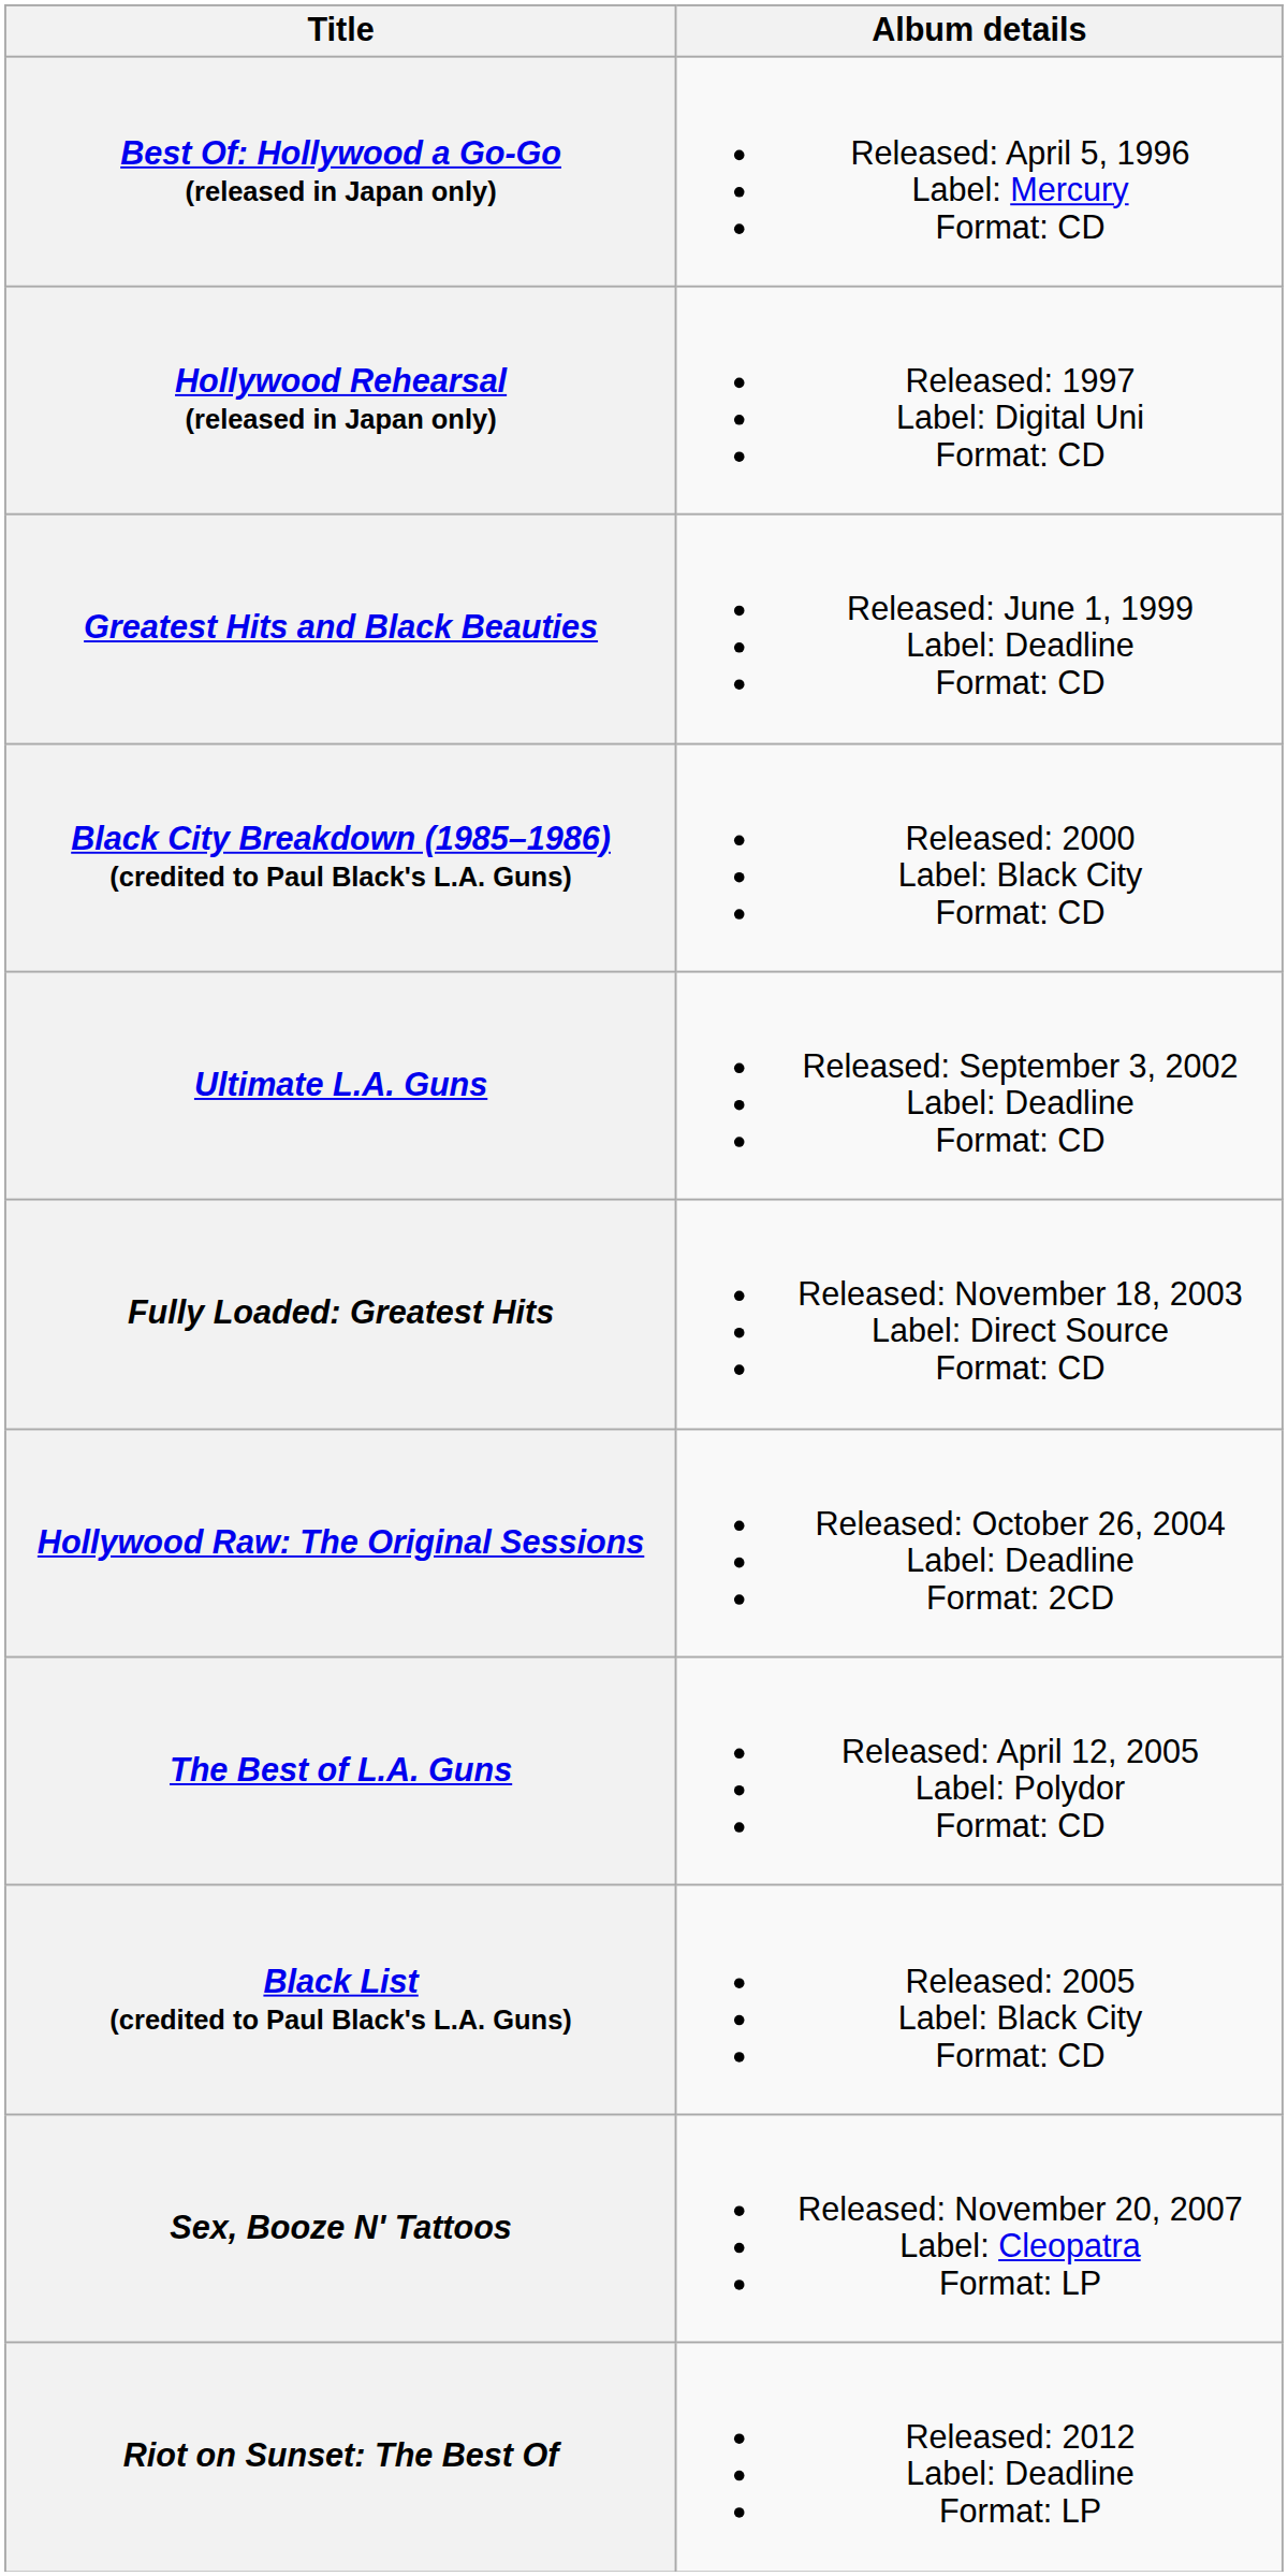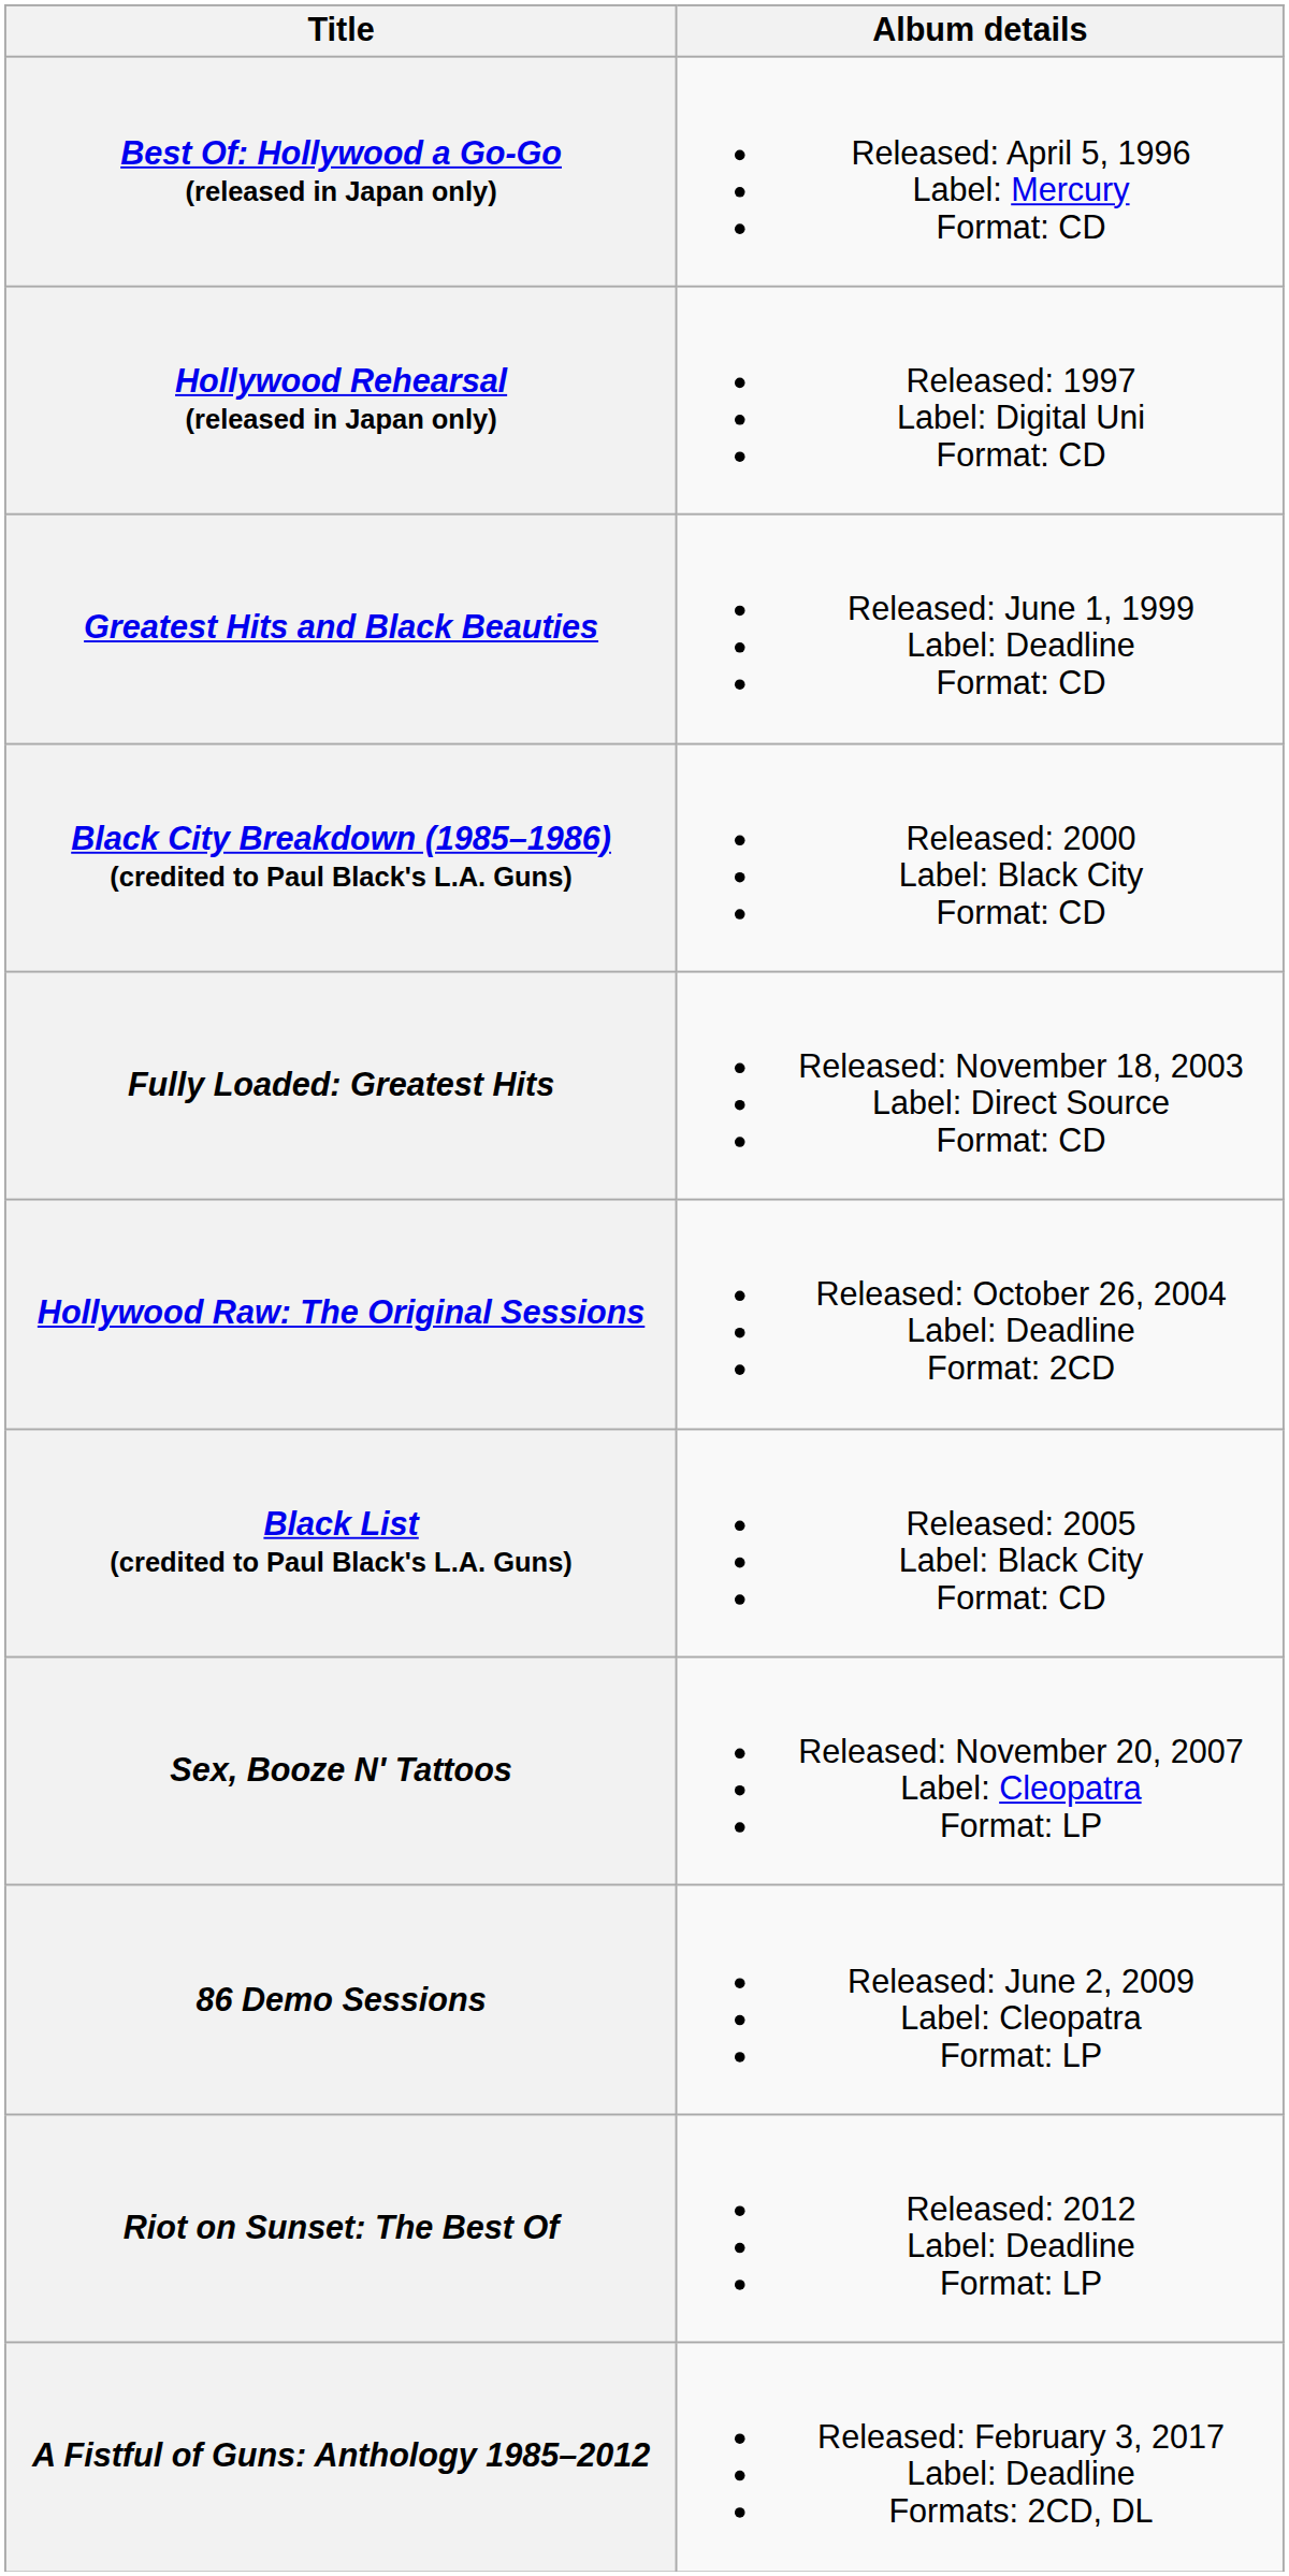- row: Ultimate L.A. Guns | Released: September 3, 2002 Label: Deadline Format: CD
- row: The Best of L.A. Guns | Released: April 12, 2005 Label: Polydor Format: CD
+ row: 86 Demo Sessions | Released: June 2, 2009 Label: Cleopatra Format: LP
+ row: A Fistful of Guns: Anthology 1985–2012 | Released: February 3, 2017 Label: Deadline Formats: 2CD, DL
